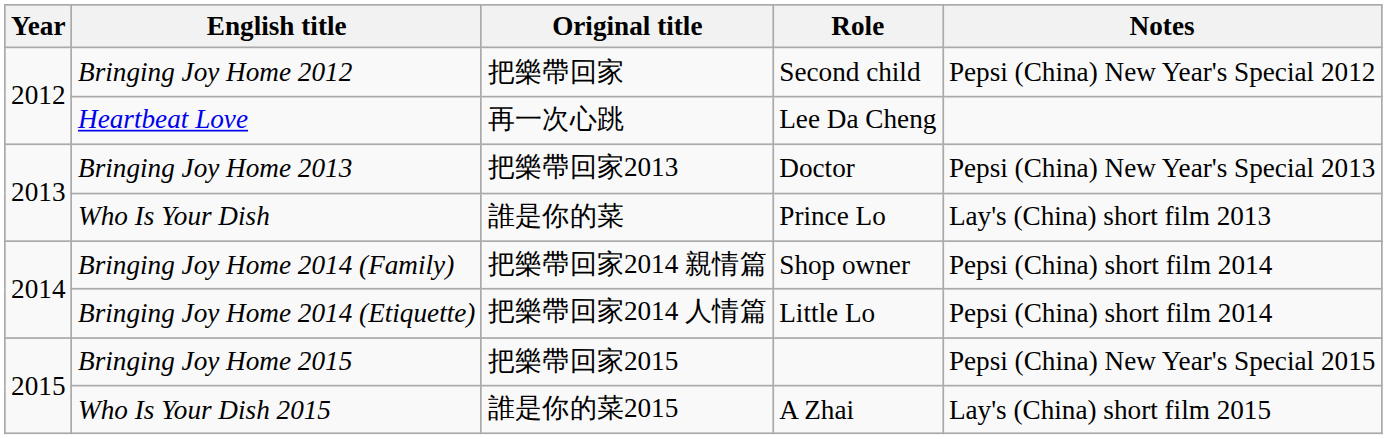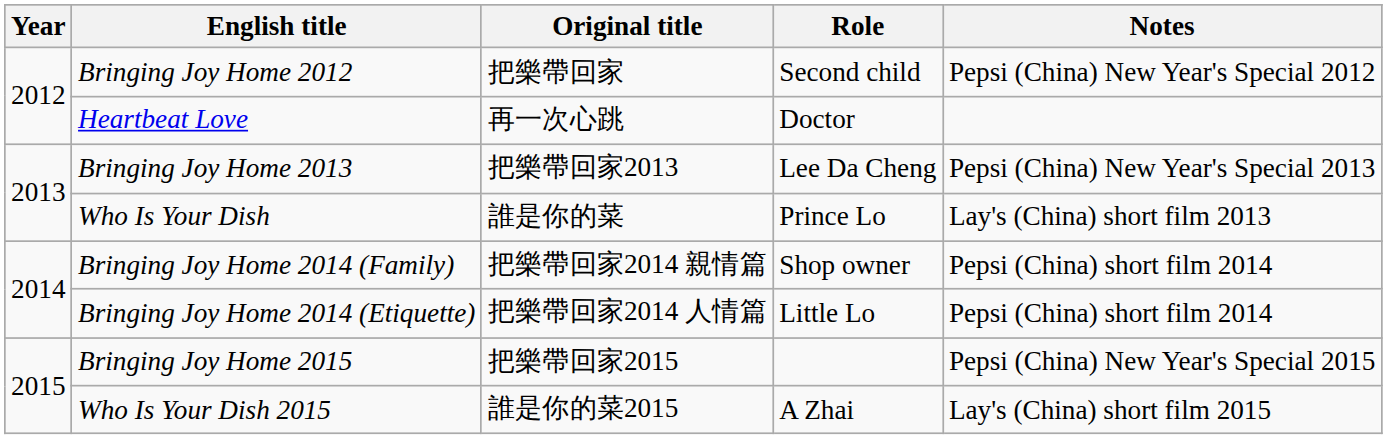Heartbeat Love | Role: Lee Da Cheng -> Doctor
Bringing Joy Home 2013 | Role: Doctor -> Lee Da Cheng
